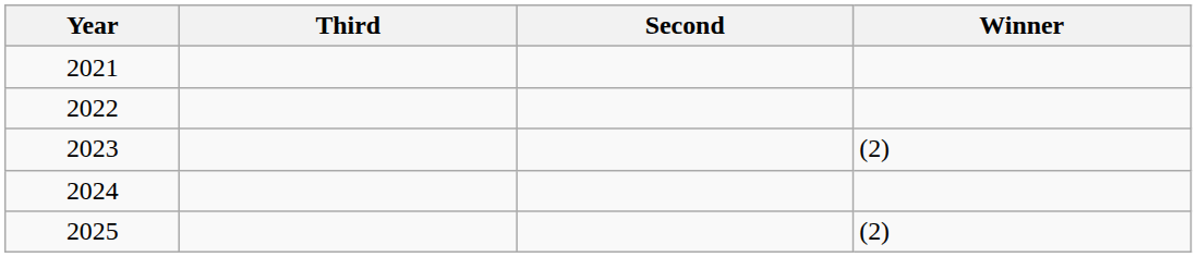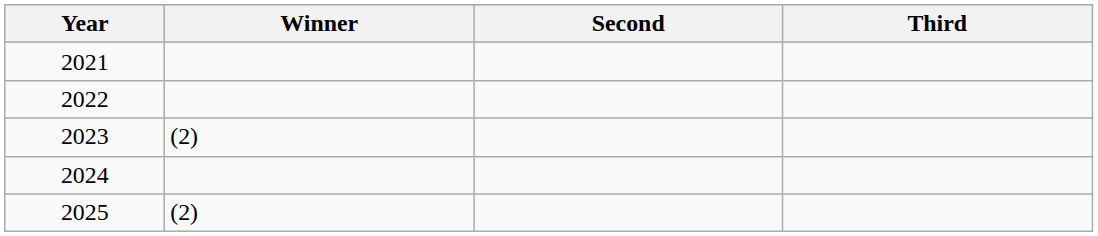columns swapped: Winner <-> Third
